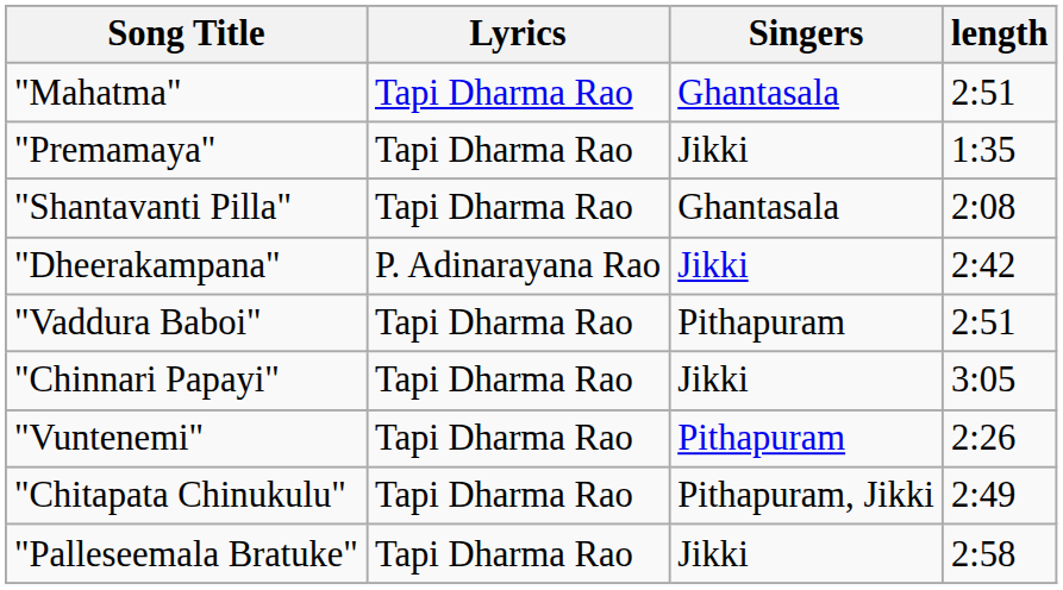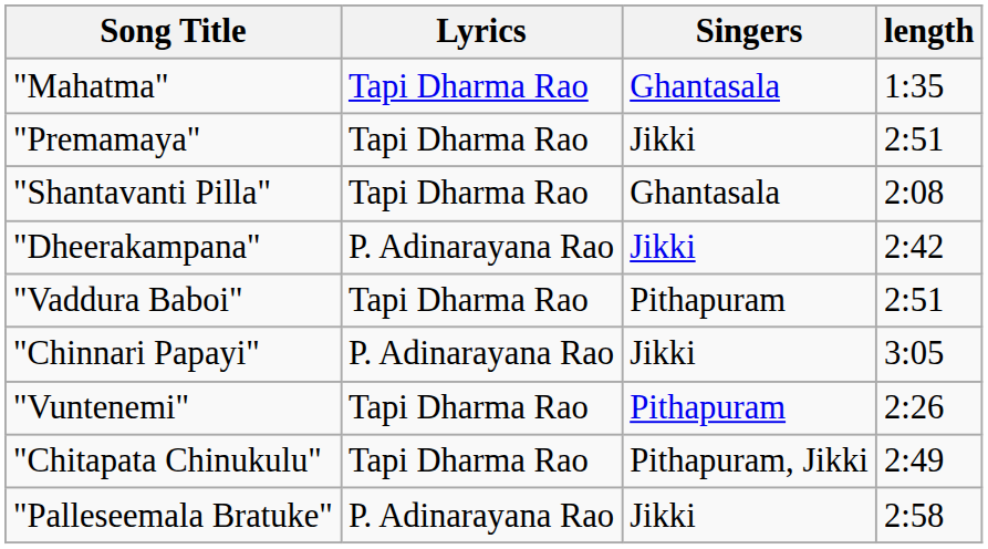"Mahatma" | length: 2:51 -> 1:35
"Premamaya" | length: 1:35 -> 2:51
"Chinnari Papayi" | Lyrics: Tapi Dharma Rao -> P. Adinarayana Rao
"Palleseemala Bratuke" | Lyrics: Tapi Dharma Rao -> P. Adinarayana Rao
